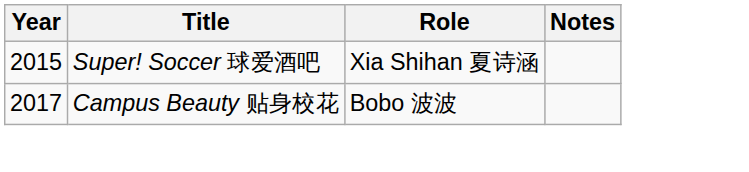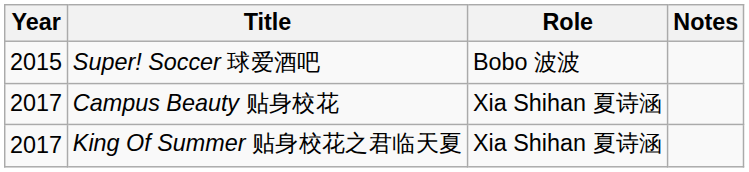Super! Soccer 球爱酒吧 | Role: Xia Shihan 夏诗涵 -> Bobo 波波
Campus Beauty 贴身校花 | Role: Bobo 波波 -> Xia Shihan 夏诗涵
+ row: 2017 | King Of Summer 贴身校花之君临天夏 | Xia Shihan 夏诗涵
